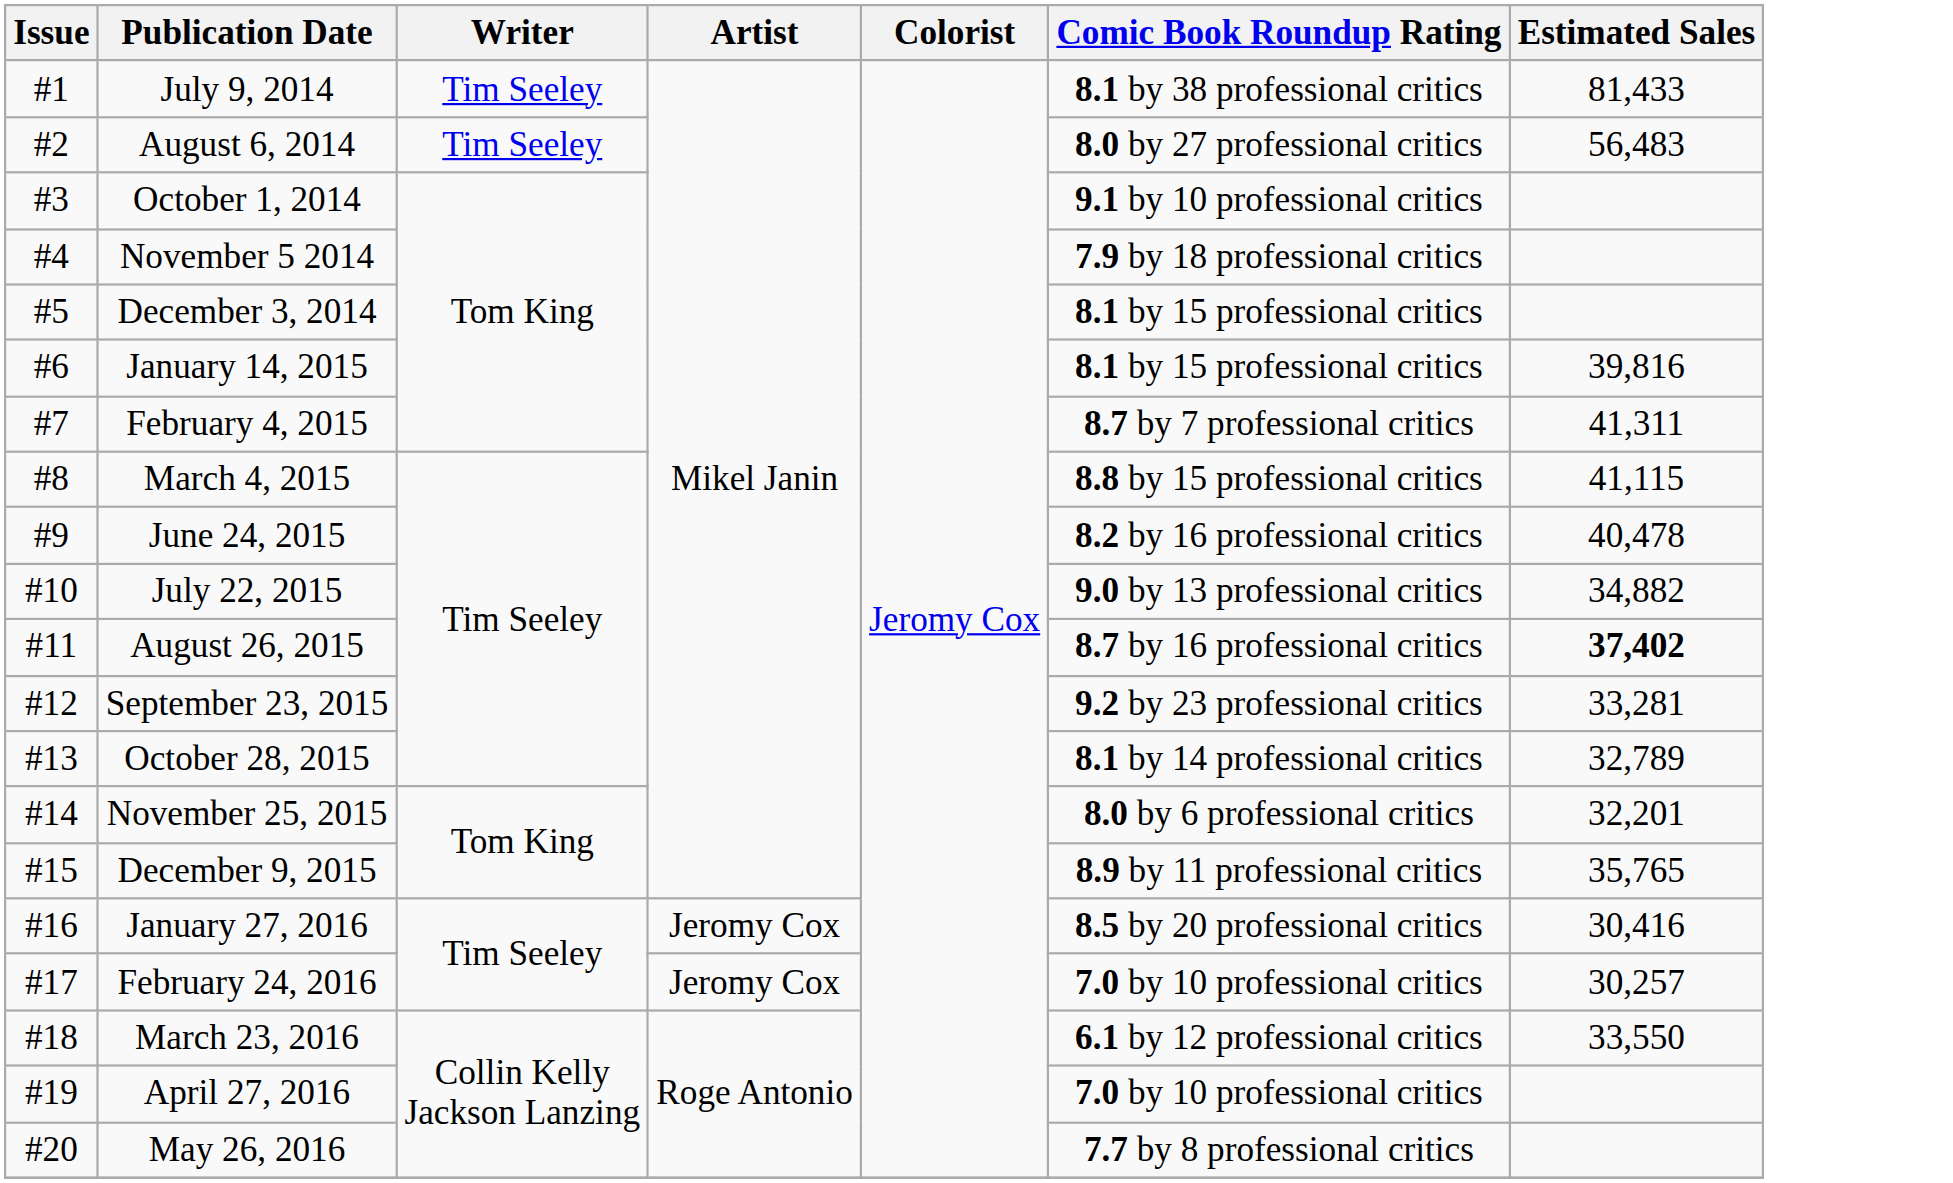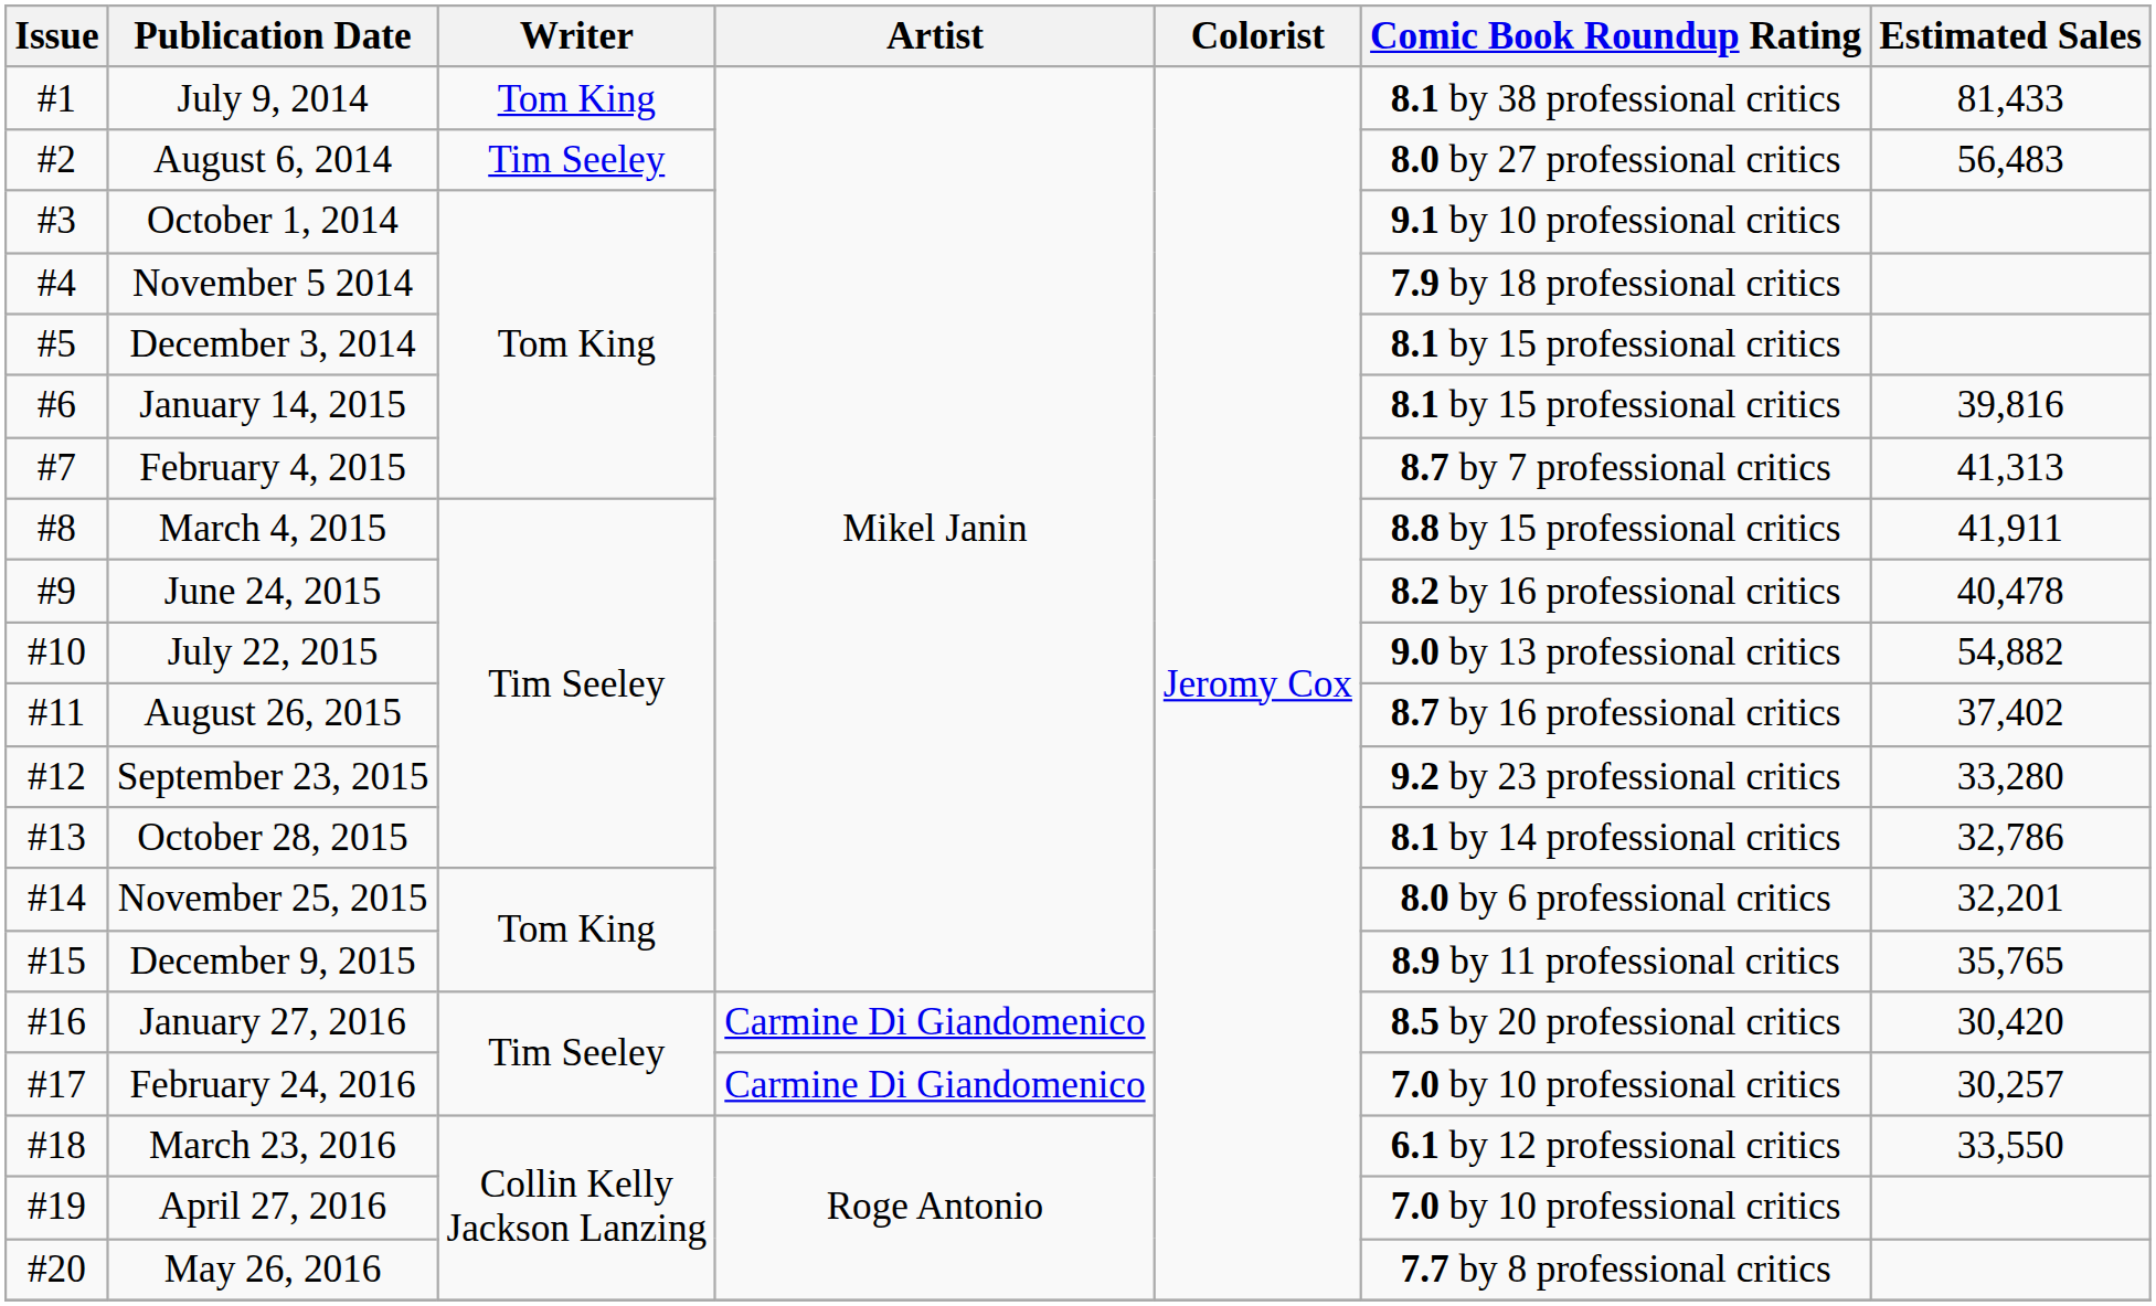July 9, 2014 | Writer: Tim Seeley -> Tom King
February 4, 2015 | Estimated Sales: 41,311 -> 41,313
March 4, 2015 | Estimated Sales: 41,115 -> 41,911
July 22, 2015 | Estimated Sales: 34,882 -> 54,882
August 26, 2015 | Estimated Sales: bold -> normal
September 23, 2015 | Estimated Sales: 33,281 -> 33,280
October 28, 2015 | Estimated Sales: 32,789 -> 32,786
January 27, 2016 | Artist: Jeromy Cox -> Carmine Di Giandomenico
January 27, 2016 | Estimated Sales: 30,416 -> 30,420
February 24, 2016 | Artist: Jeromy Cox -> Carmine Di Giandomenico
